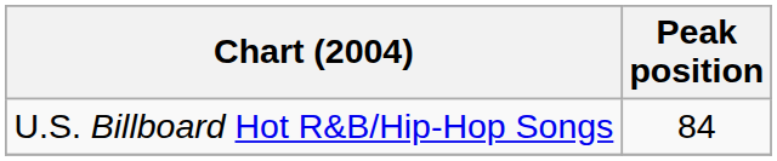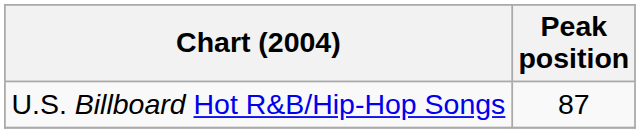U.S. Billboard Hot R&B/Hip-Hop Songs | Peak position: 84 -> 87
